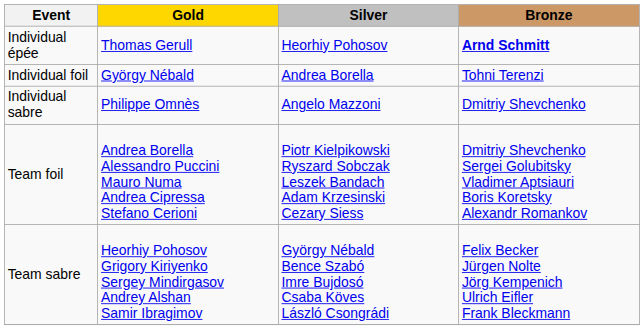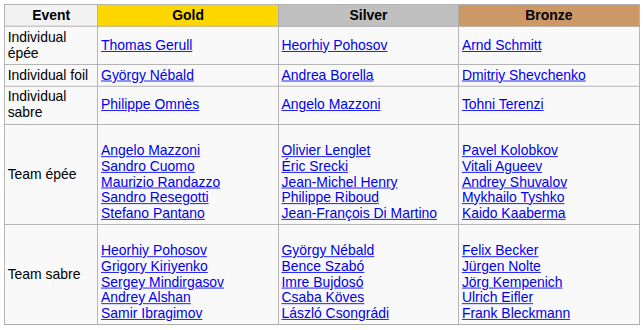Individual épée | Bronze: bold -> normal
Individual foil | Bronze: Tohni Terenzi -> Dmitriy Shevchenko
Individual sabre | Bronze: Dmitriy Shevchenko -> Tohni Terenzi
+ row: Team épée | Angelo Mazzoni Sandro Cuomo Maurizio Randazzo Sandro Resegotti Stefano Pantano | Olivier Lenglet Éric Srecki Jean-Michel Henry Philippe Riboud Jean-François Di Martino | Pavel Kolobkov Vitali Agueev Andrey Shuvalov Mykhailo Tyshko Kaido Kaaberma
- row: Team foil | Andrea Borella Alessandro Puccini Mauro Numa Andrea Cipressa Stefano Cerioni | Piotr Kielpikowski Ryszard Sobczak Leszek Bandach Adam Krzesinski Cezary Siess | Dmitriy Shevchenko Sergei Golubitsky Vladimer Aptsiauri Boris Koretsky Alexandr Romankov
